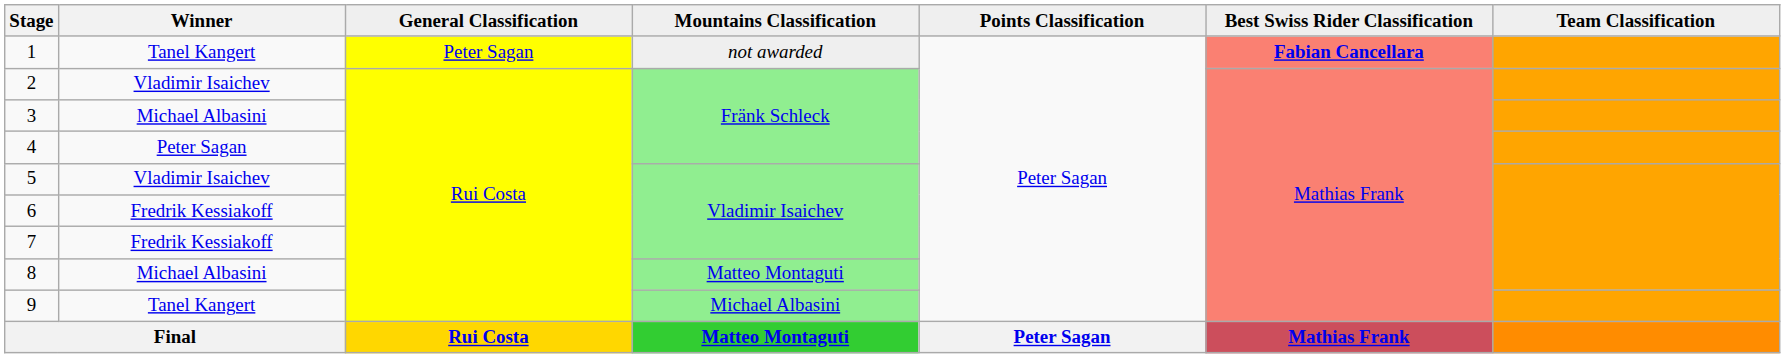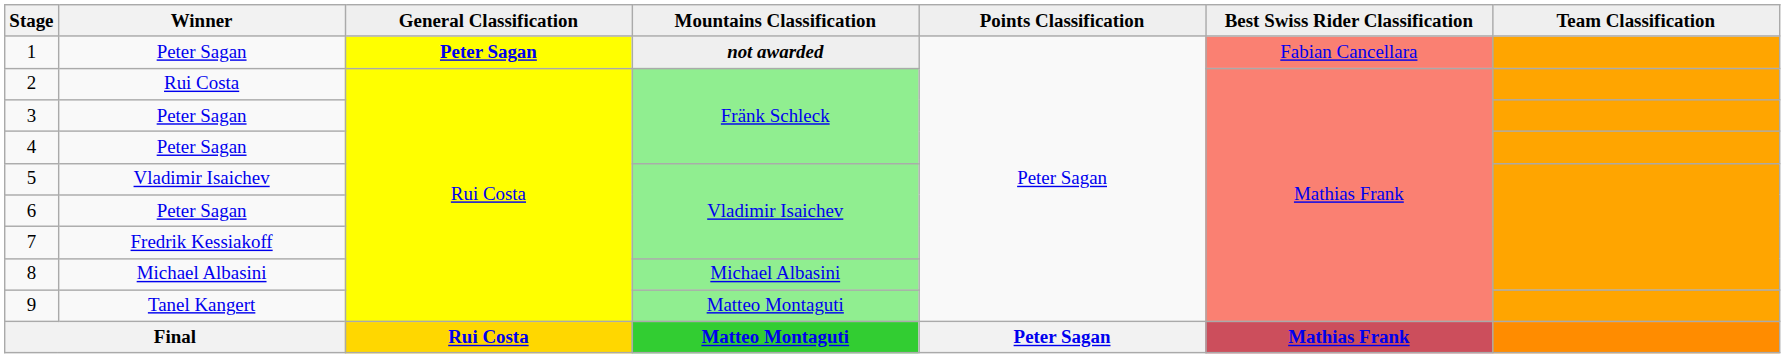1 | Winner: Tanel Kangert -> Peter Sagan
1 | General Classification: normal -> bold
1 | Mountains Classification: normal -> bold
1 | Best Swiss Rider Classification: bold -> normal
2 | Winner: Vladimir Isaichev -> Rui Costa
3 | Winner: Michael Albasini -> Peter Sagan
6 | Winner: Fredrik Kessiakoff -> Peter Sagan
8 | Mountains Classification: Matteo Montaguti -> Michael Albasini
9 | Mountains Classification: Michael Albasini -> Matteo Montaguti
